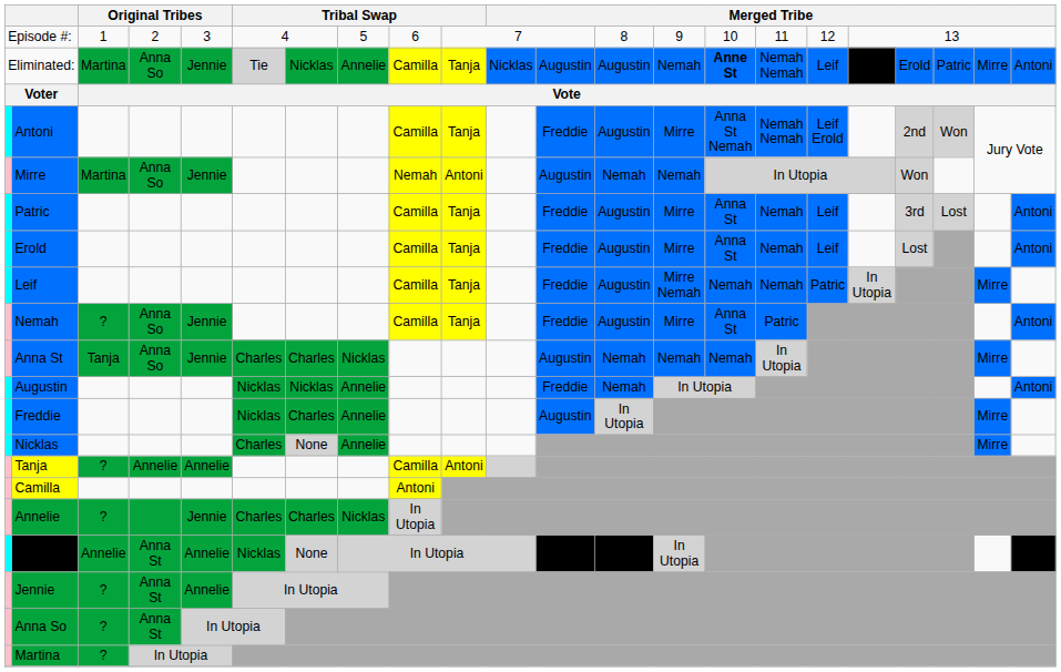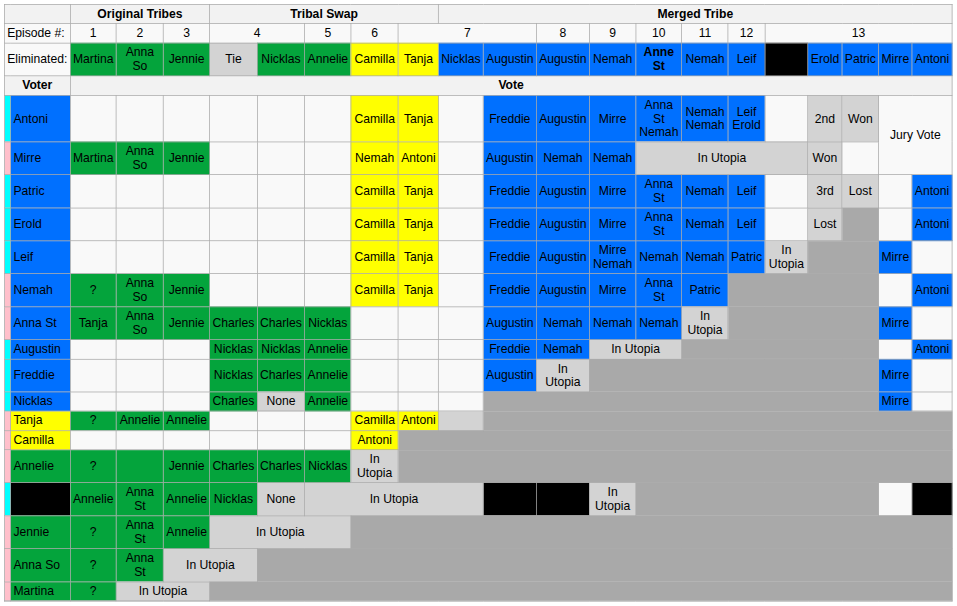Eliminated: | column 16: Nemah Nemah -> Nemah
